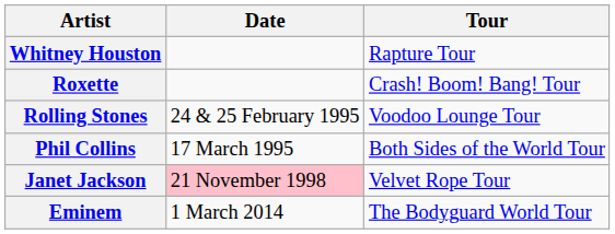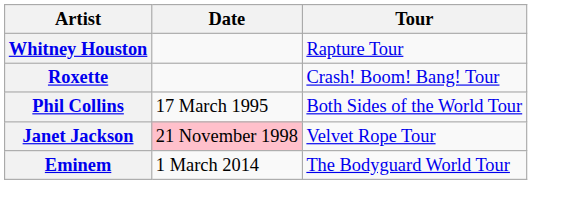- row: Rolling Stones | 24 & 25 February 1995 | Voodoo Lounge Tour
